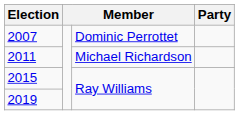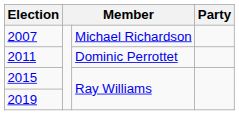2007 | column 3: Dominic Perrottet -> Michael Richardson
2011 | column 3: Michael Richardson -> Dominic Perrottet
